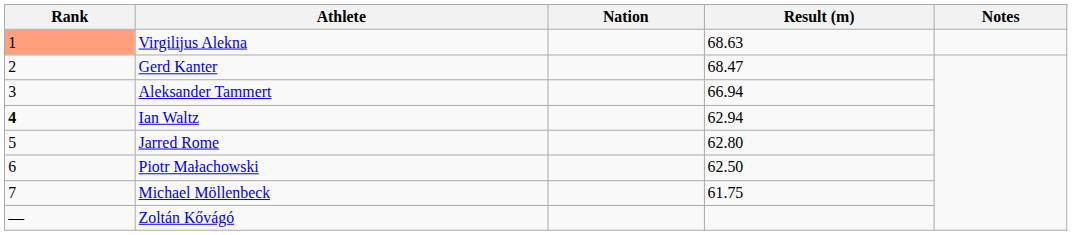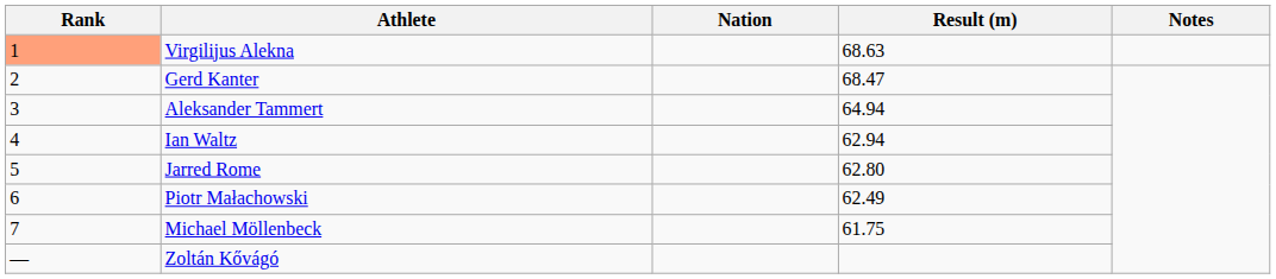Aleksander Tammert | Result (m): 66.94 -> 64.94
Ian Waltz | Rank: bold -> normal
Piotr Małachowski | Result (m): 62.50 -> 62.49
